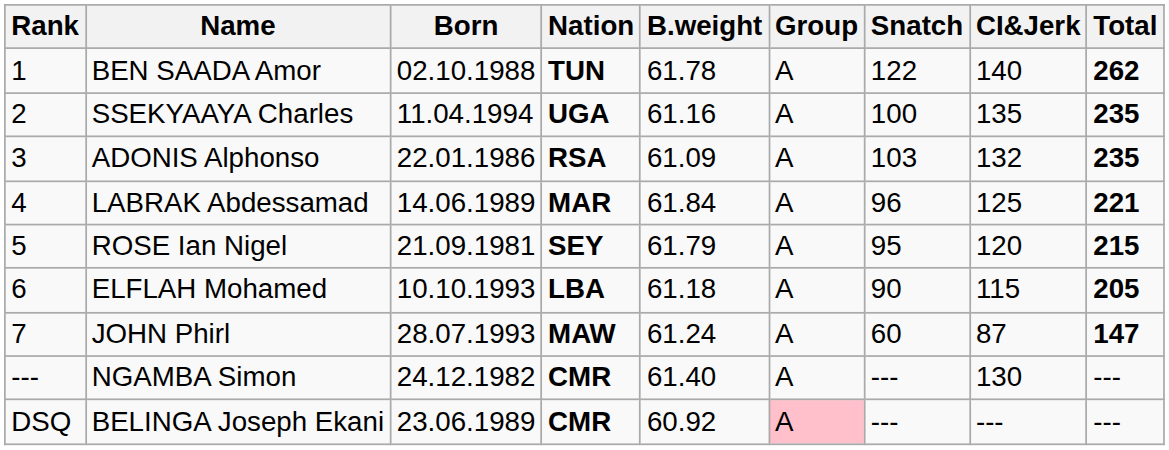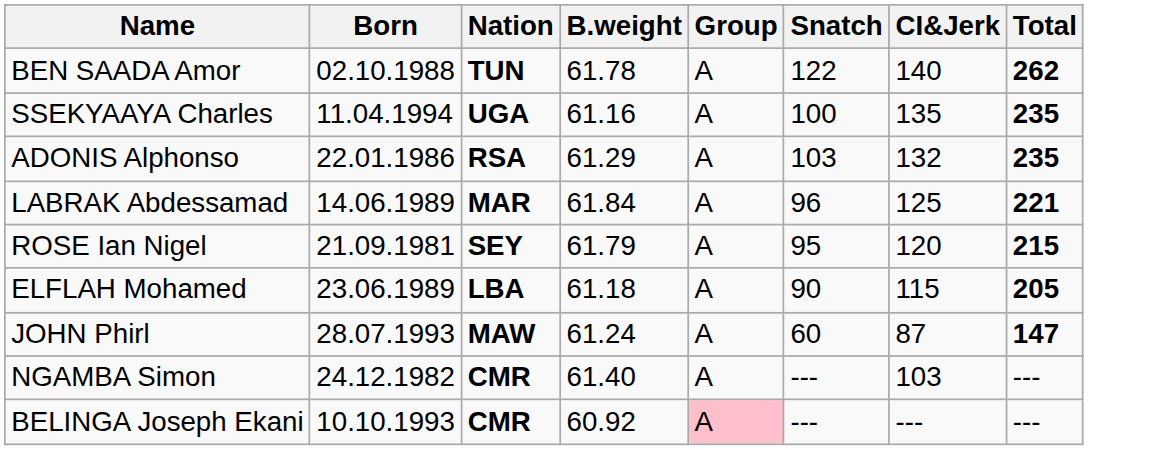- column: Rank | 1 | 2 | 3 | 4 | 5 | 6 | 7 | --- | DSQ
ADONIS Alphonso | B.weight: 61.09 -> 61.29
ELFLAH Mohamed | Born: 10.10.1993 -> 23.06.1989
NGAMBA Simon | CI&Jerk: 130 -> 103
BELINGA Joseph Ekani | Born: 23.06.1989 -> 10.10.1993
